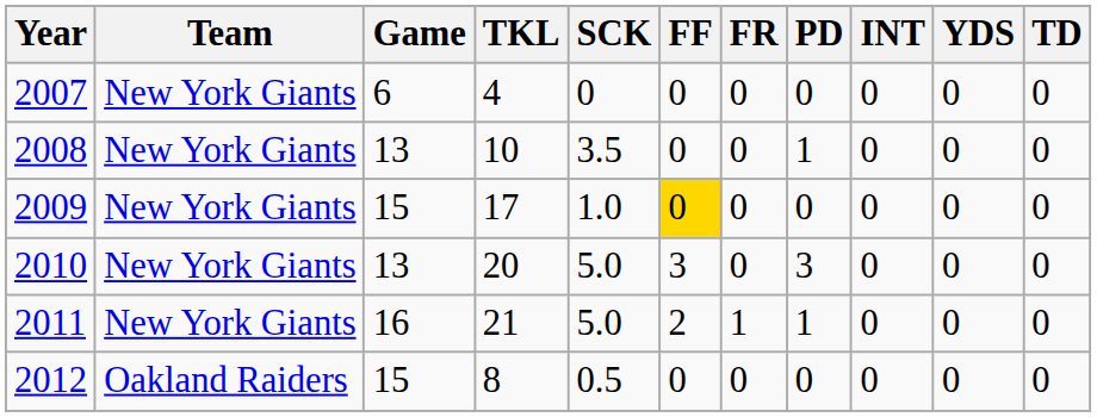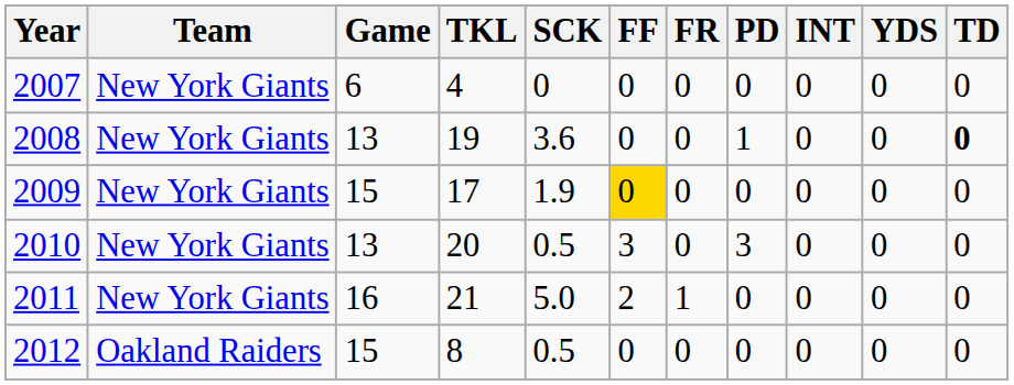2008 | TKL: 10 -> 19
2008 | SCK: 3.5 -> 3.6
2008 | TD: normal -> bold
2009 | SCK: 1.0 -> 1.9
2010 | SCK: 5.0 -> 0.5
2011 | PD: 1 -> 0
